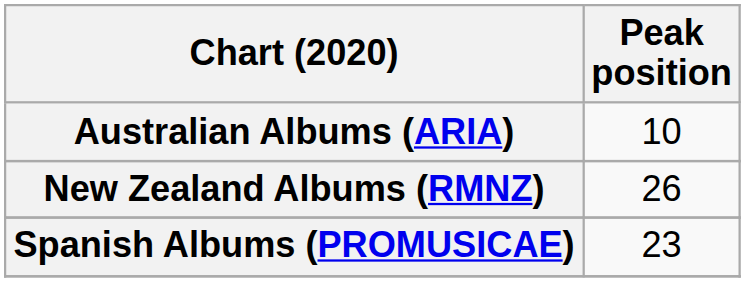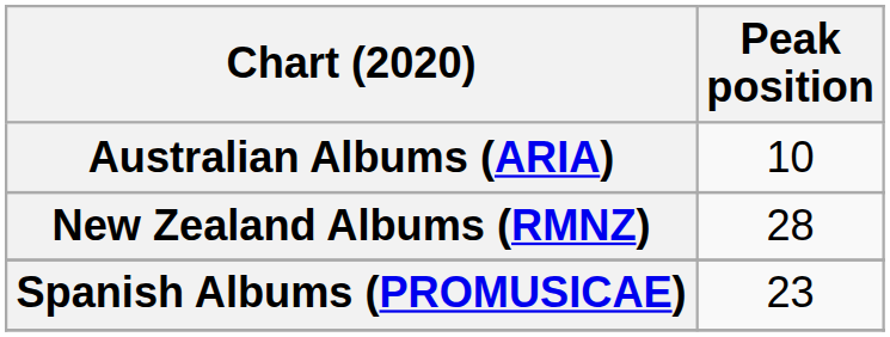New Zealand Albums (RMNZ) | Peak position: 26 -> 28
